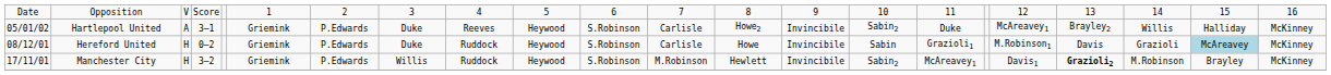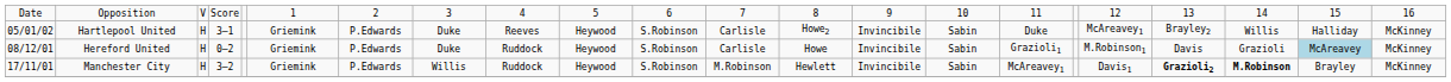Hartlepool United | column 3: A -> H
Hartlepool United | column 15: Sabin2 -> Sabin
Manchester City | column 15: Sabin2 -> Sabin
Manchester City | column 20: normal -> bold
